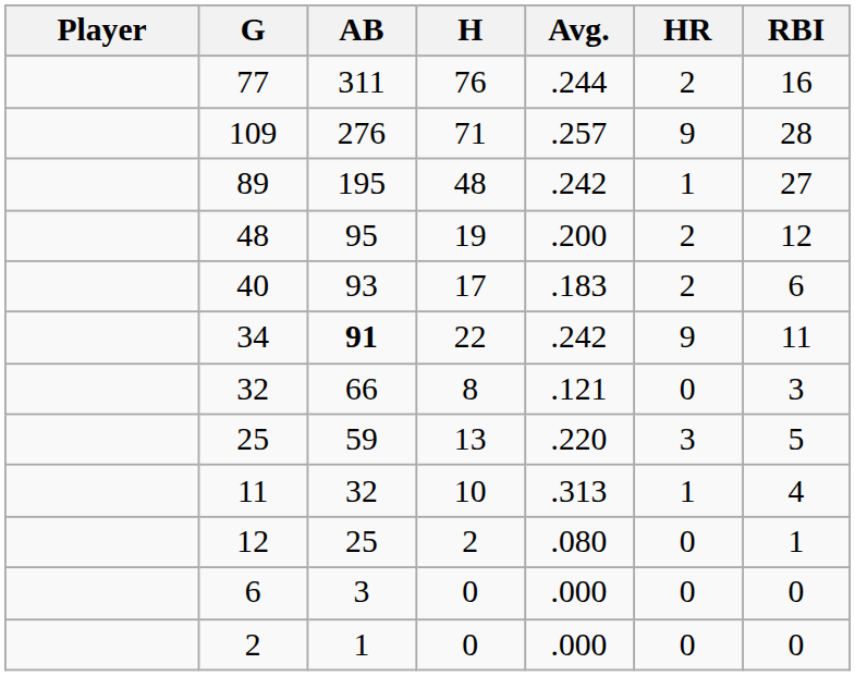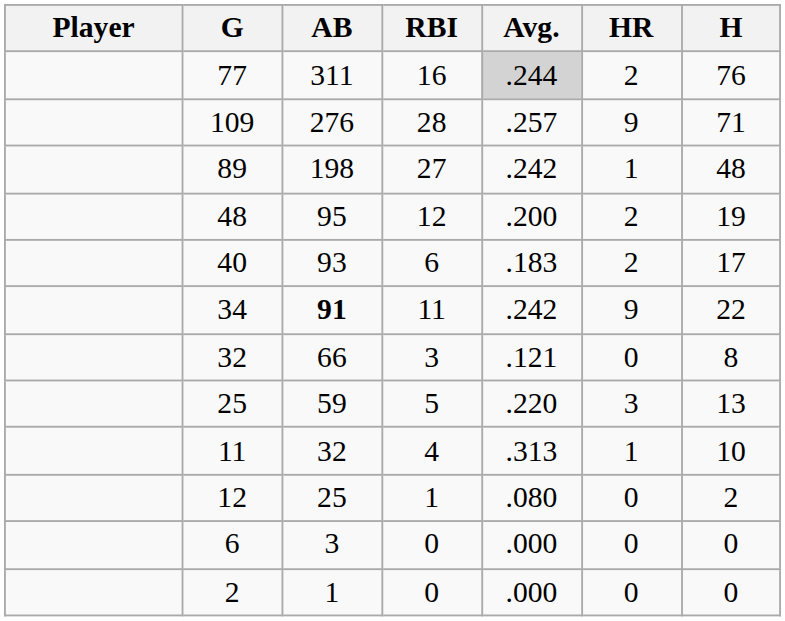columns swapped: H <-> RBI
77 | Avg.: no background -> lightgrey background
89 | AB: 195 -> 198
